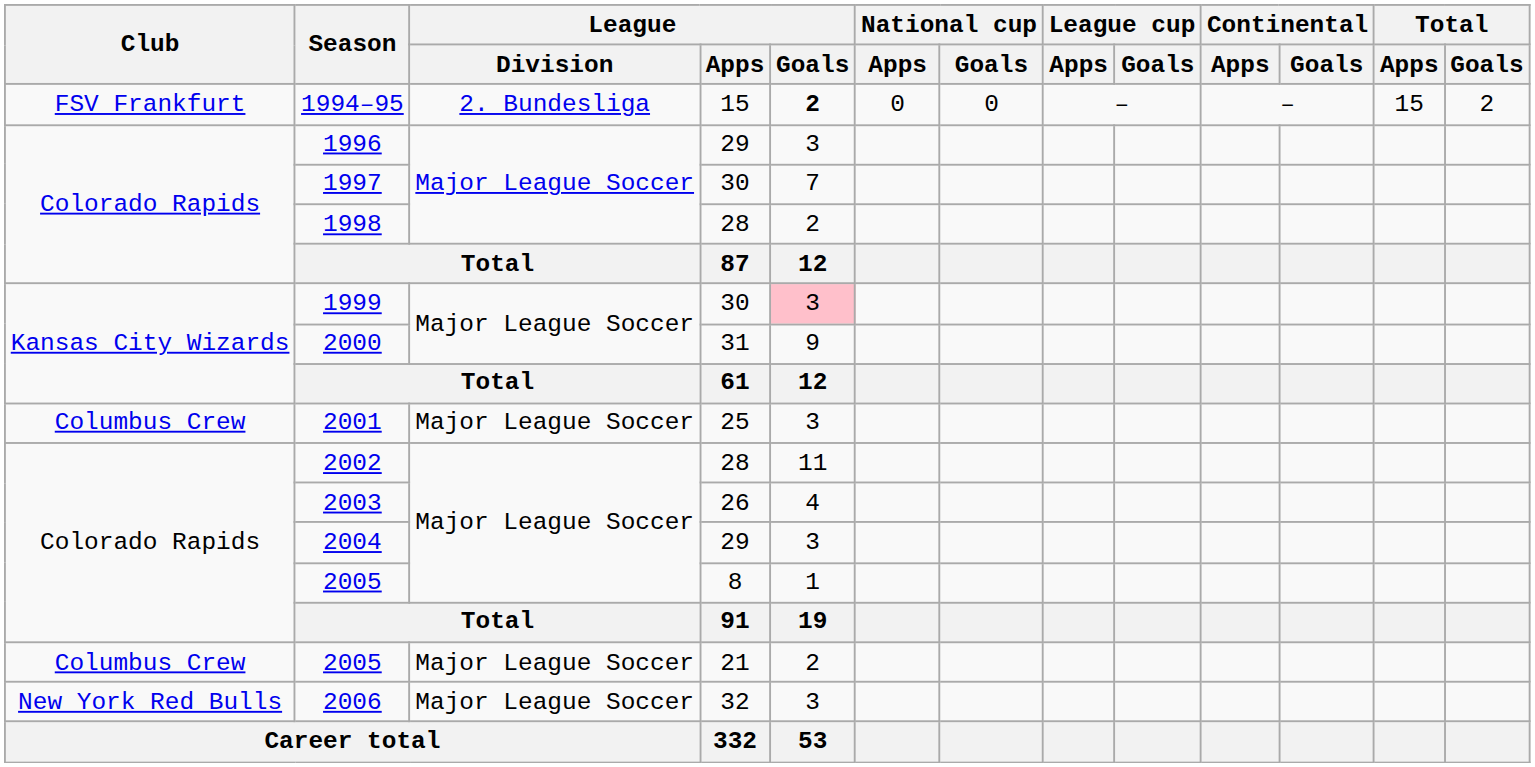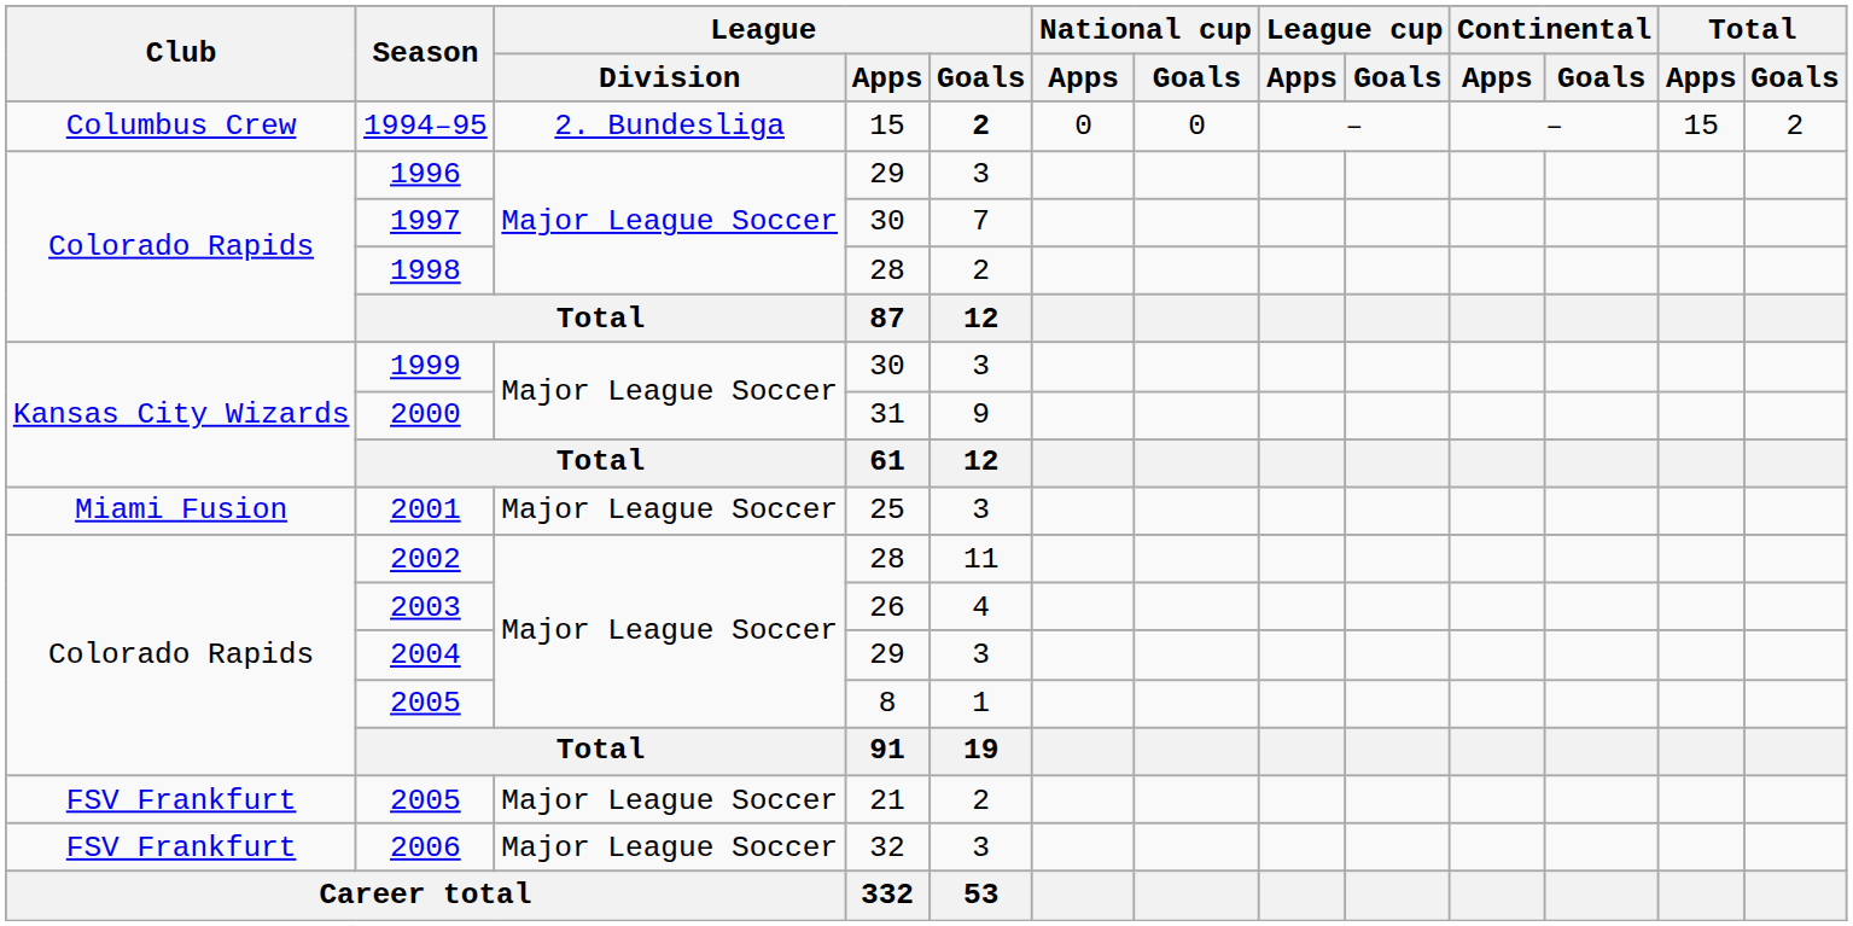1994–95 | Club: FSV Frankfurt -> Columbus Crew
1999 | League / Goals: pink background -> no background
2001 | Club: Columbus Crew -> Miami Fusion
2005 / 21 | Club: Columbus Crew -> FSV Frankfurt
2006 | Club: New York Red Bulls -> FSV Frankfurt
